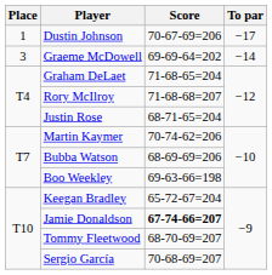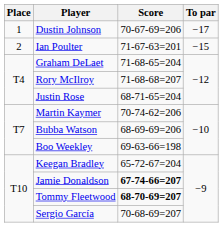+ row: 2 | Ian Poulter | 71-67-63=201 | −15
- row: 3 | Graeme McDowell | 69-69-64=202 | −14
Tommy Fleetwood | Score: normal -> bold
